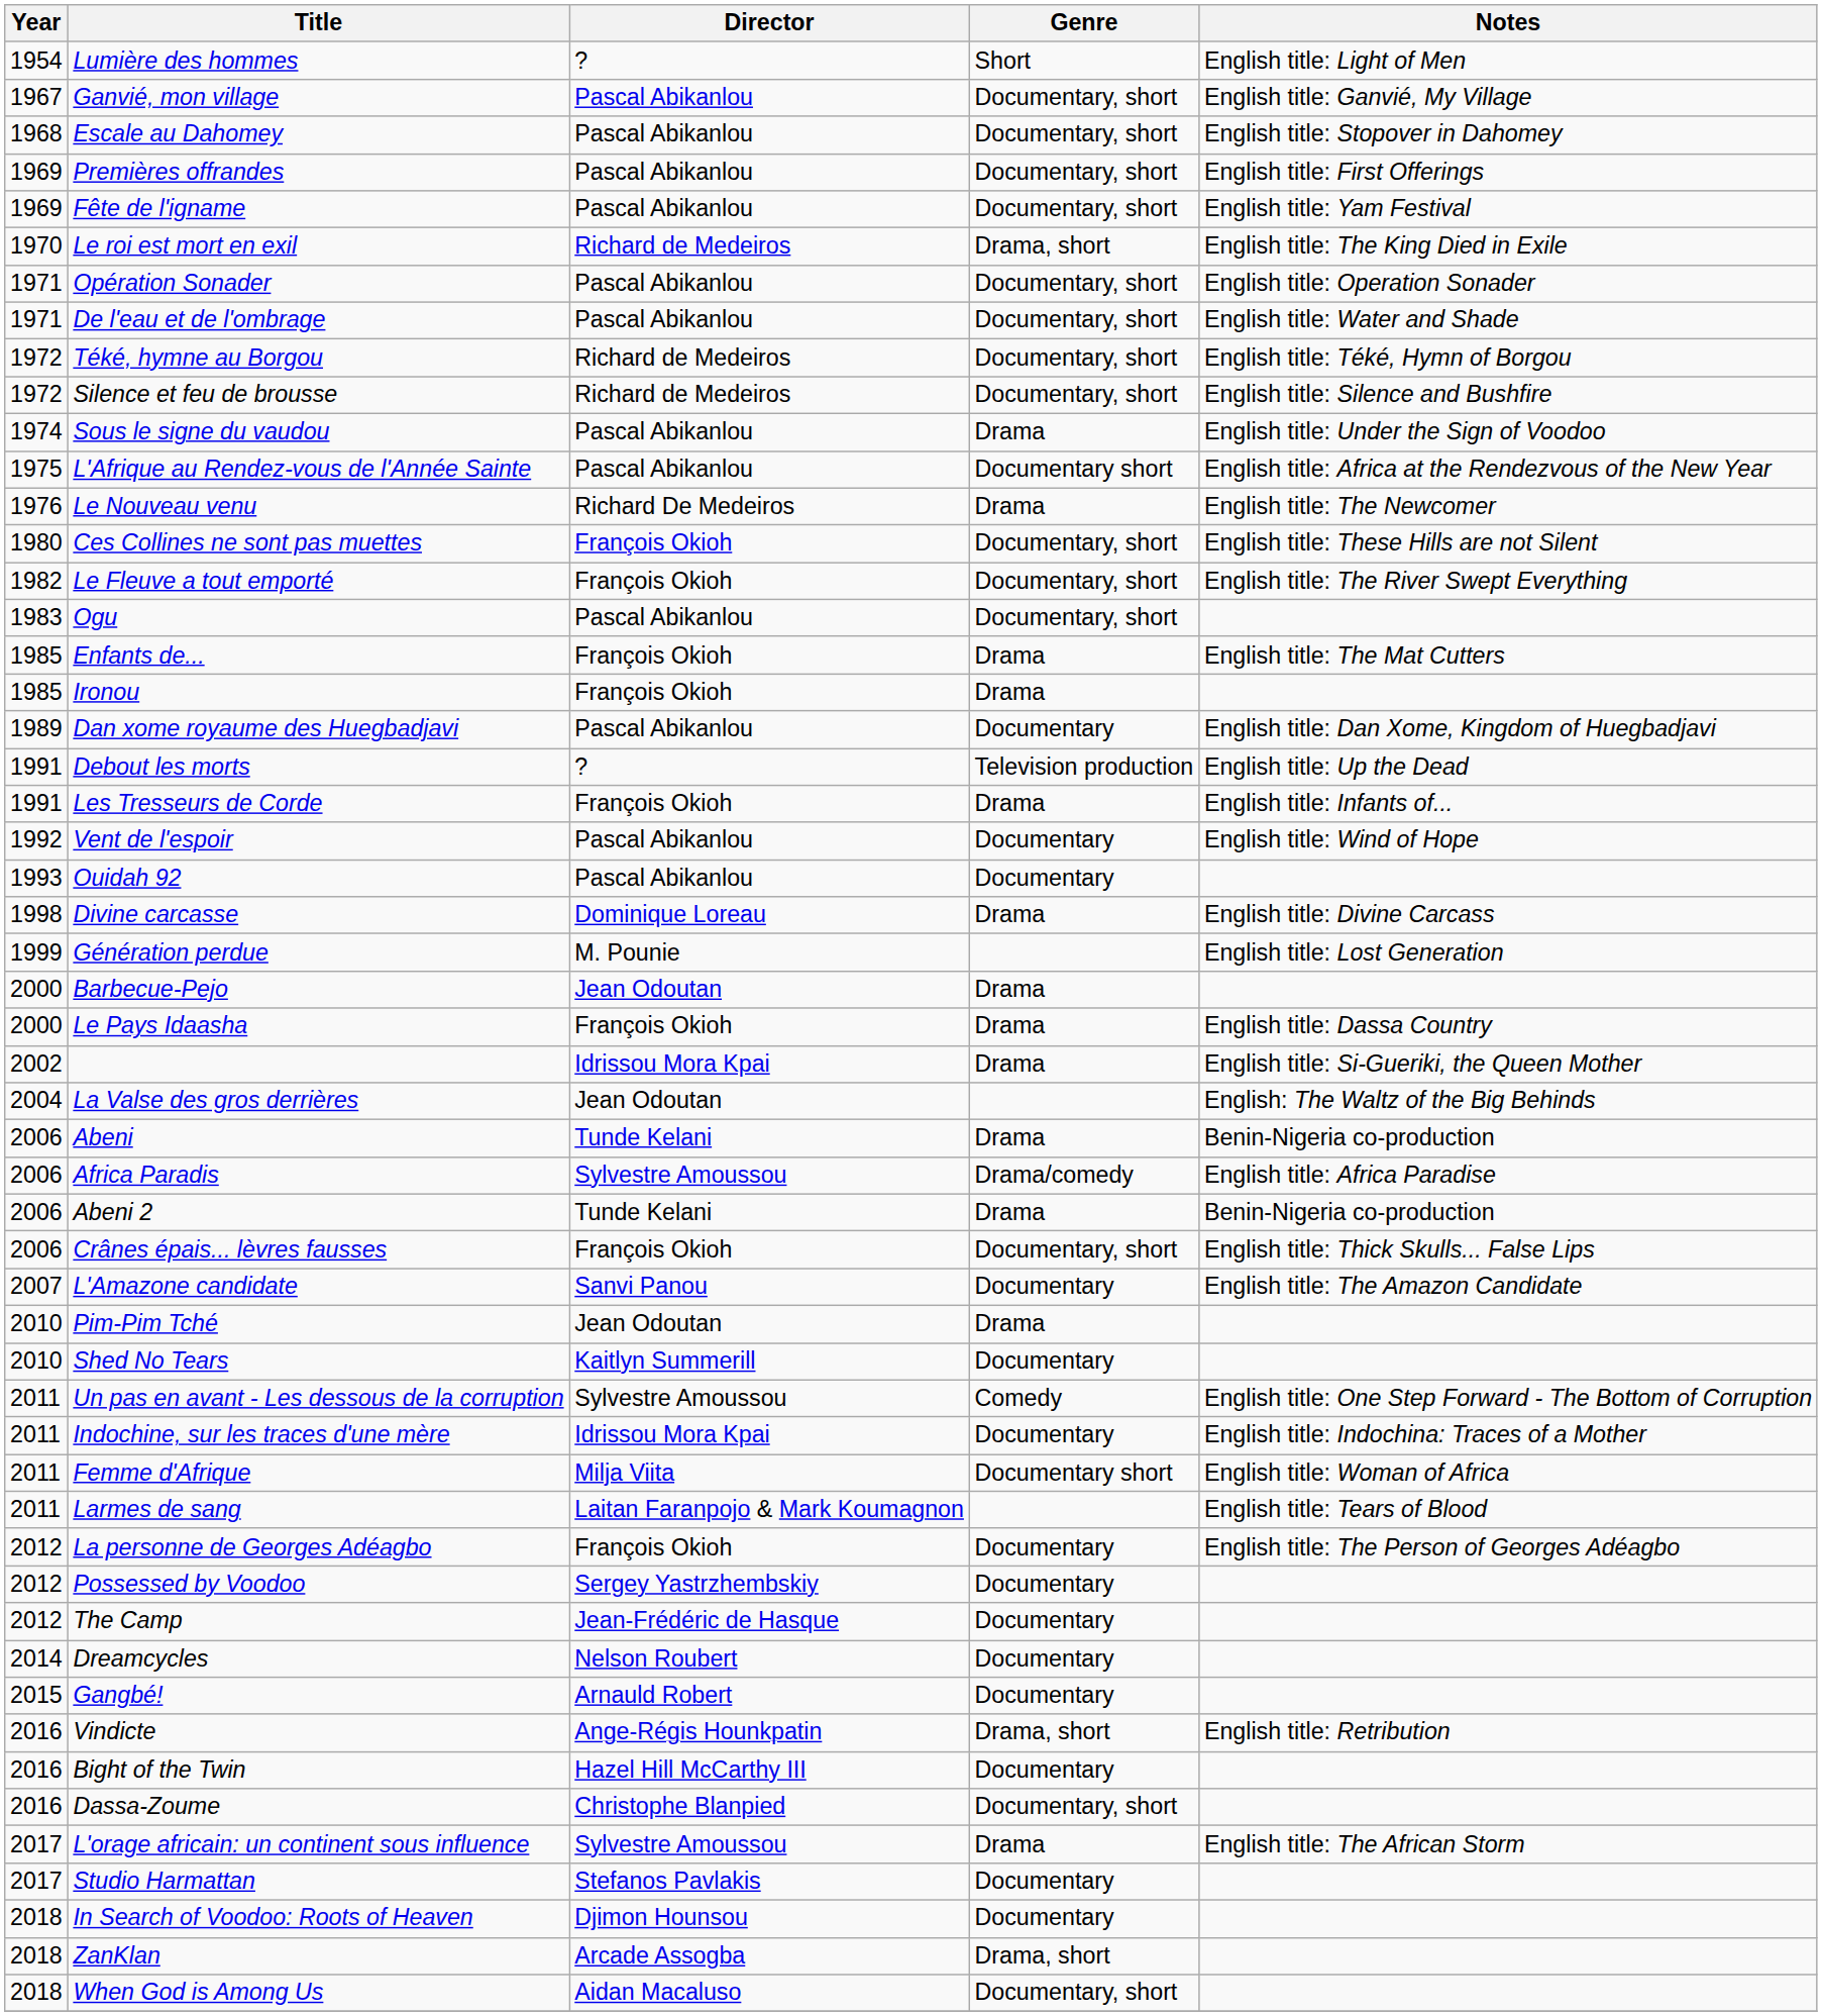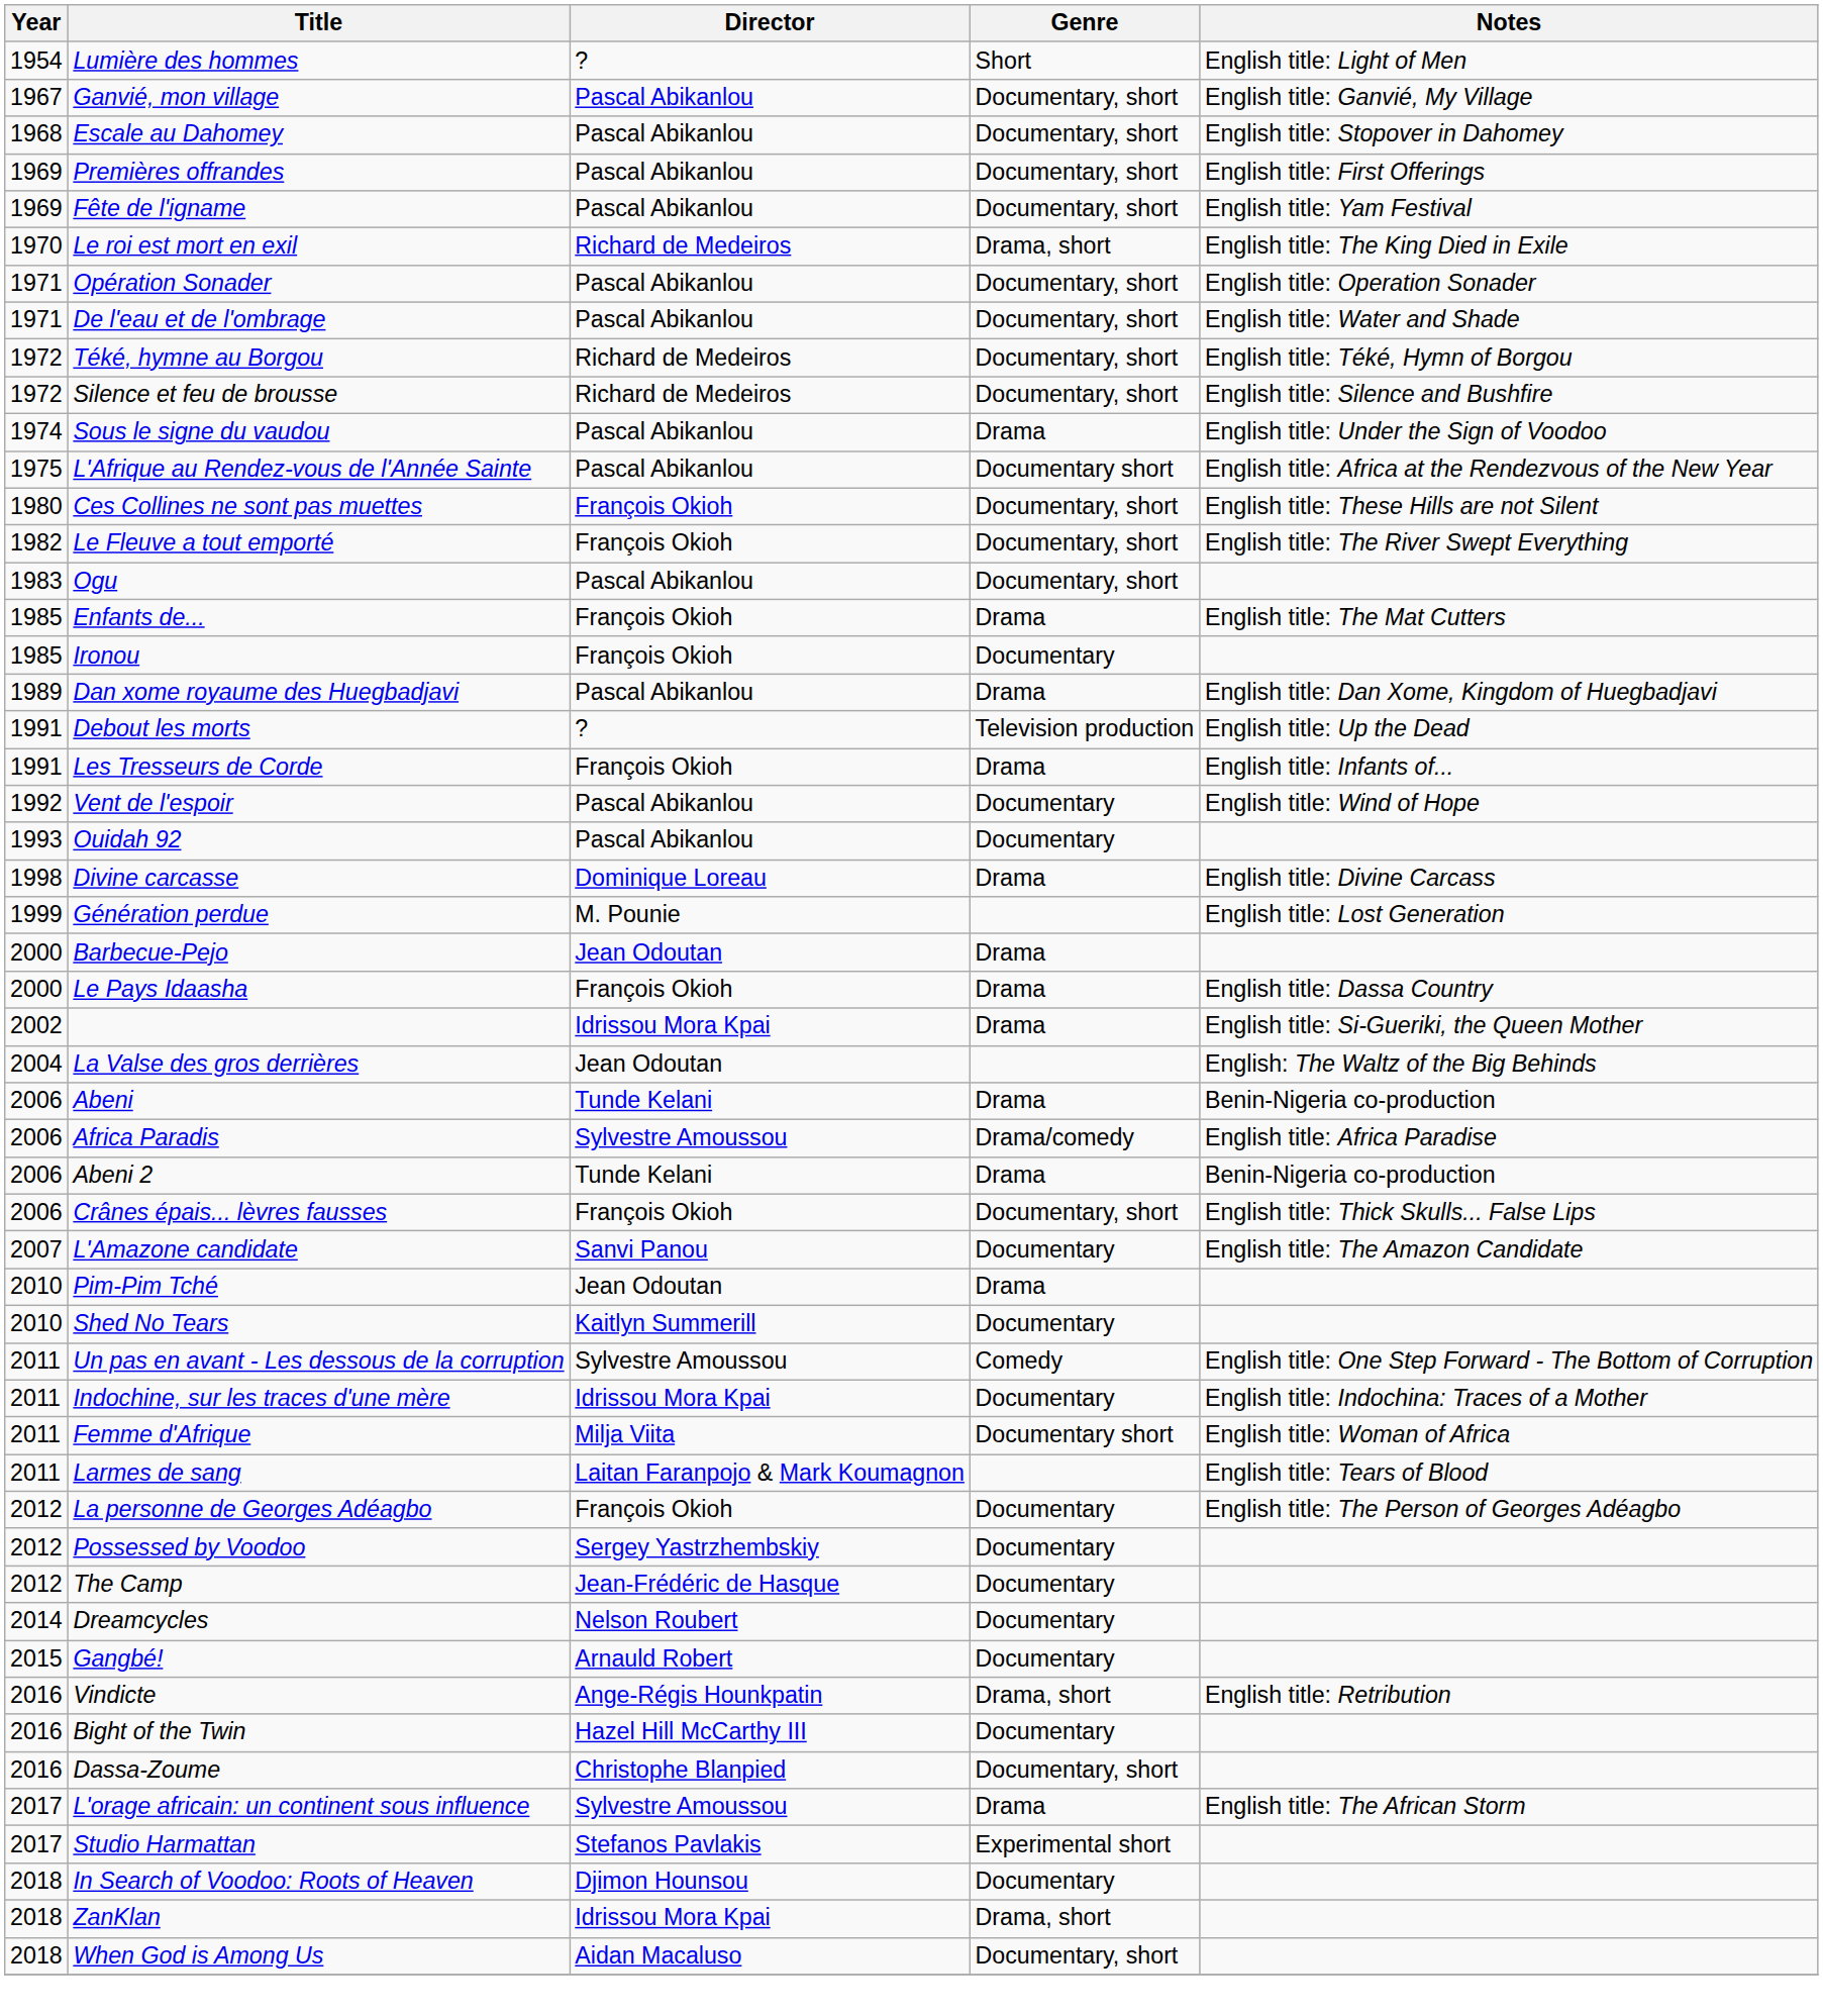- row: 1976 | Le Nouveau venu | Richard De Medeiros | Drama | English title: The Newcomer
Ironou | Genre: Drama -> Documentary
Dan xome royaume des Huegbadjavi | Genre: Documentary -> Drama
Studio Harmattan | Genre: Documentary -> Experimental short
ZanKlan | Director: Arcade Assogba -> Idrissou Mora Kpai
